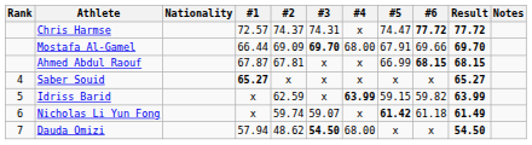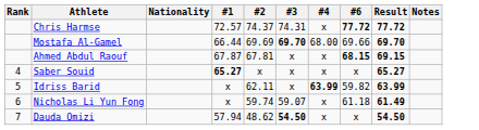- column: #5 | 74.47 | 67.91 | 66.99 | x | 59.15 | 61.42 | x
Mostafa Al-Gamel | #2: 69.09 -> 69.69
Ahmed Abdul Raouf | Result: 68.15 -> 69.15
Idriss Barid | #2: 62.59 -> 62.11
Dauda Omizi | #4: 68.00 -> x
